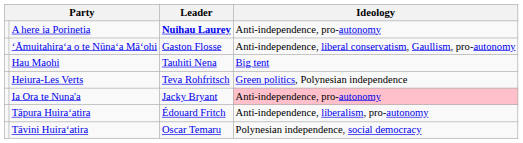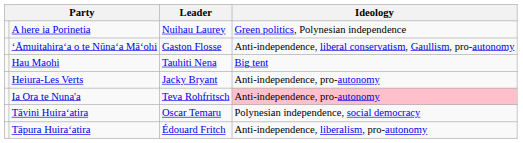A here ia Porinetia | Leader: bold -> normal
A here ia Porinetia | Ideology: Anti-independence, pro-autonomy -> Green politics, Polynesian independence
Heiura-Les Verts | Leader: Teva Rohfritsch -> Jacky Bryant
Heiura-Les Verts | Ideology: Green politics, Polynesian independence -> Anti-independence, pro-autonomy
Ia Ora te Nuna'a | Leader: Jacky Bryant -> Teva Rohfritsch
rows swapped: Tāvini Huiraʻatira <-> Tāpura Huiraʻatira
